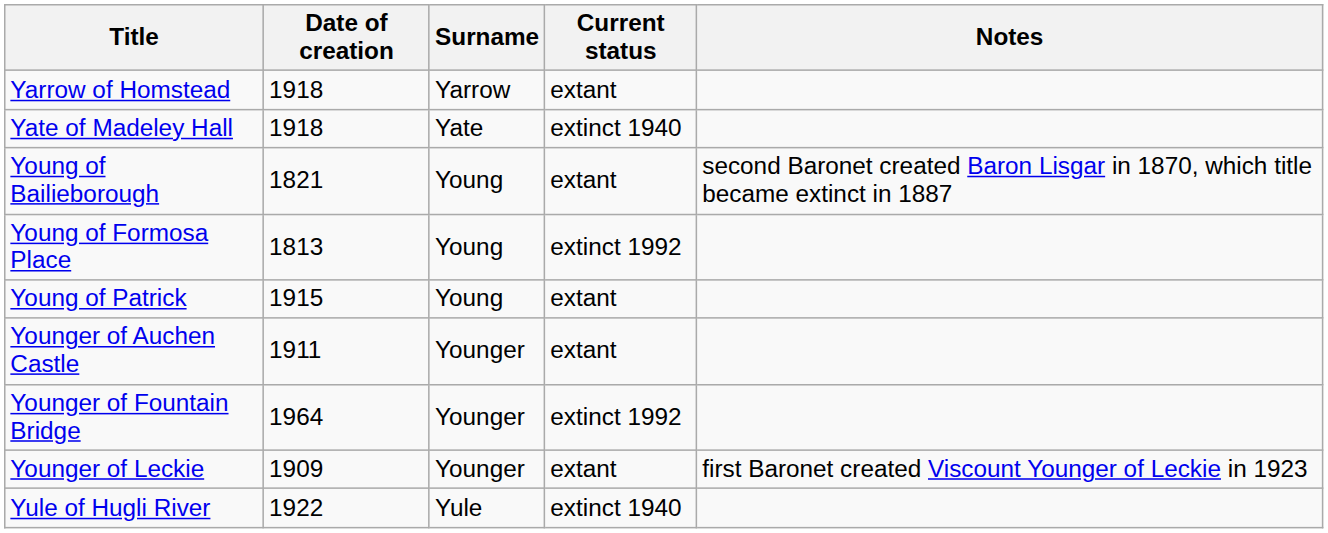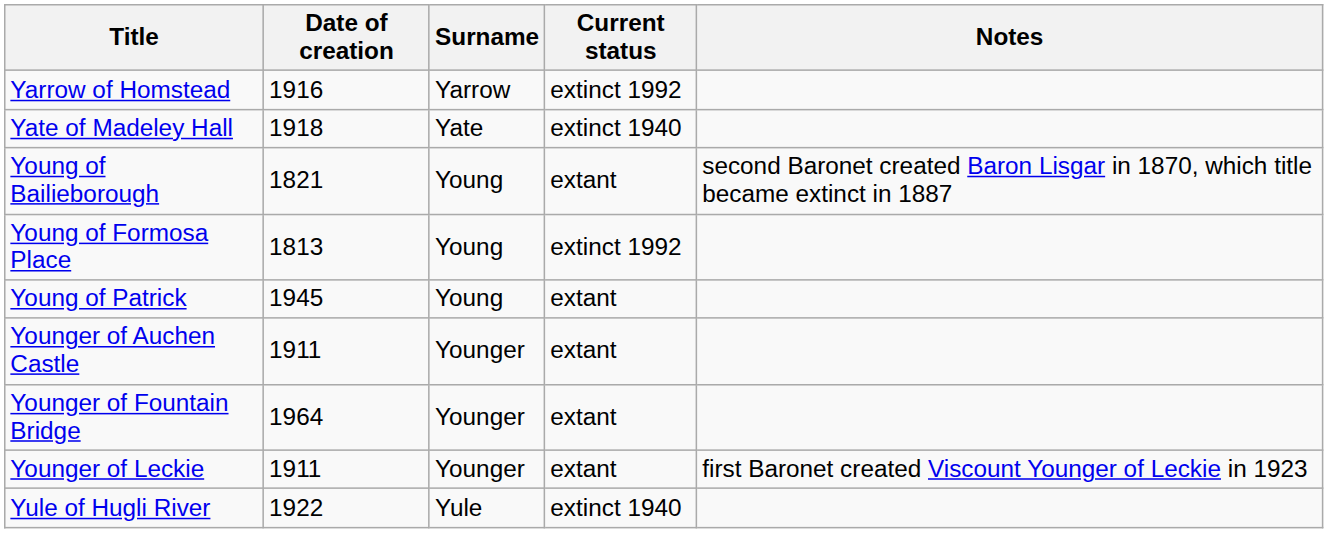Yarrow of Homstead | Date of creation: 1918 -> 1916
Yarrow of Homstead | Current status: extant -> extinct 1992
Young of Patrick | Date of creation: 1915 -> 1945
Younger of Fountain Bridge | Current status: extinct 1992 -> extant
Younger of Leckie | Date of creation: 1909 -> 1911
